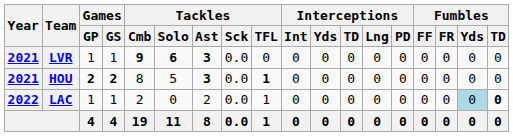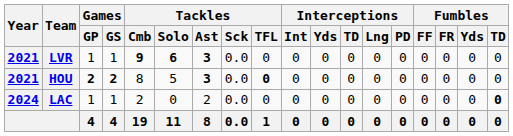HOU | Tackles / TFL: 1 -> 0
LAC | Year: 2022 -> 2024
LAC | Tackles / TFL: 1 -> 0
LAC | Fumbles / Yds: lightblue background -> no background
